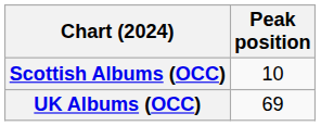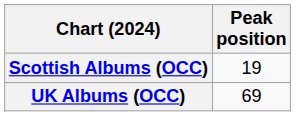Scottish Albums (OCC) | Peak position: 10 -> 19
